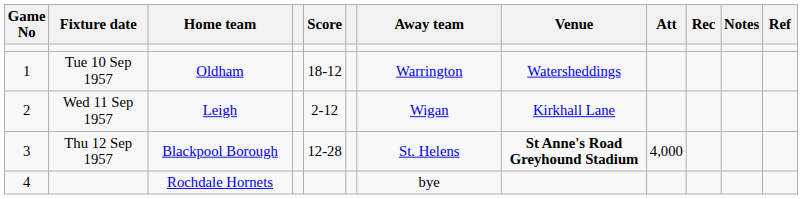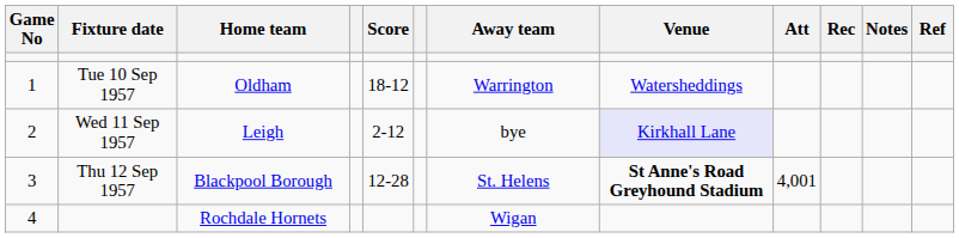Leigh | Away team: Wigan -> bye
Leigh | Venue: no background -> lavender background
Blackpool Borough | Att: 4,000 -> 4,001
Rochdale Hornets | Away team: bye -> Wigan
